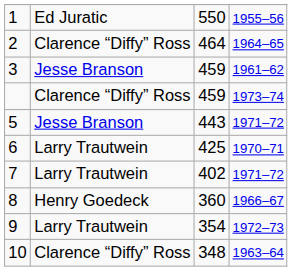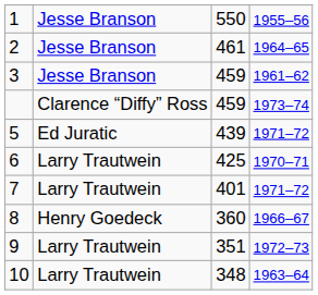1 | column 2: Ed Juratic -> Jesse Branson
2 | column 2: Clarence “Diffy” Ross -> Jesse Branson
2 | column 3: 464 -> 461
5 | column 2: Jesse Branson -> Ed Juratic
5 | column 3: 443 -> 439
7 | column 3: 402 -> 401
9 | column 3: 354 -> 351
10 | column 2: Clarence “Diffy” Ross -> Larry Trautwein
